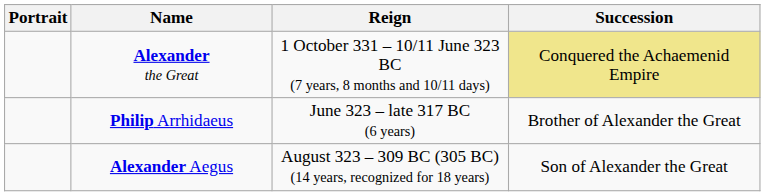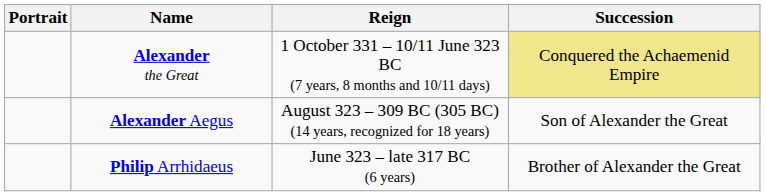rows swapped: Philip Arrhidaeus <-> Alexander Aegus
